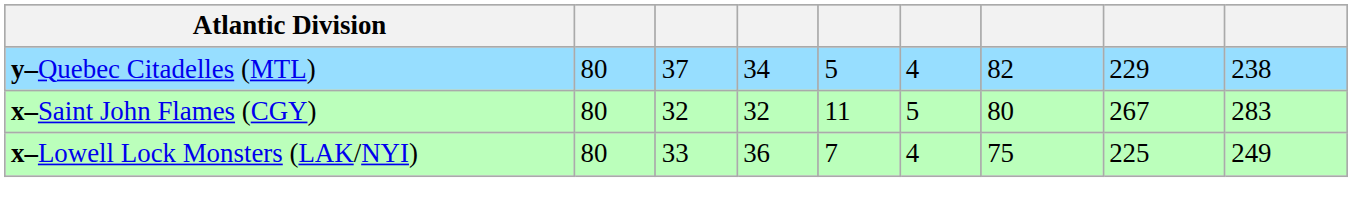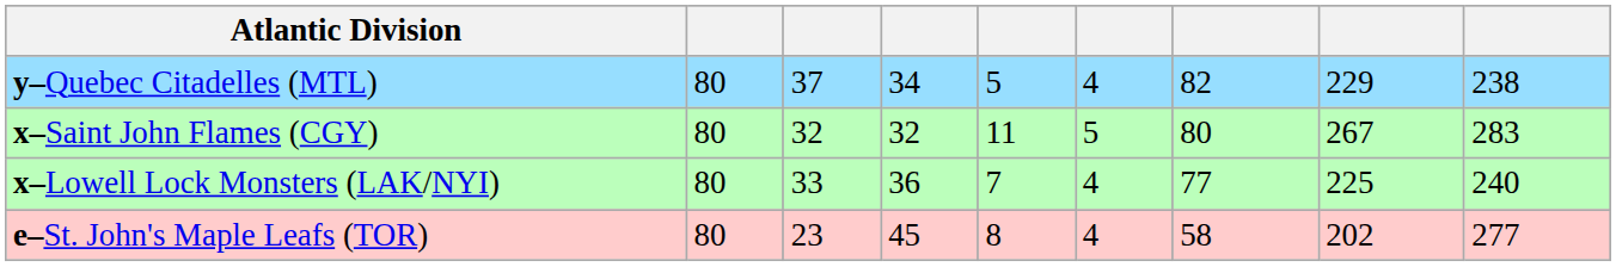x–Lowell Lock Monsters (LAK/NYI) | column 7: 75 -> 77
x–Lowell Lock Monsters (LAK/NYI) | column 9: 249 -> 240
+ row: e–St. John's Maple Leafs (TOR) | 80 | 23 | 45 | 8 | 4 | 58 | 202 | 277
